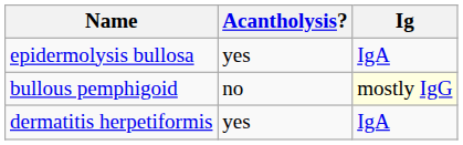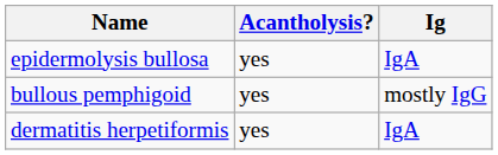bullous pemphigoid | Acantholysis?: no -> yes
bullous pemphigoid | Ig: lightyellow background -> no background
